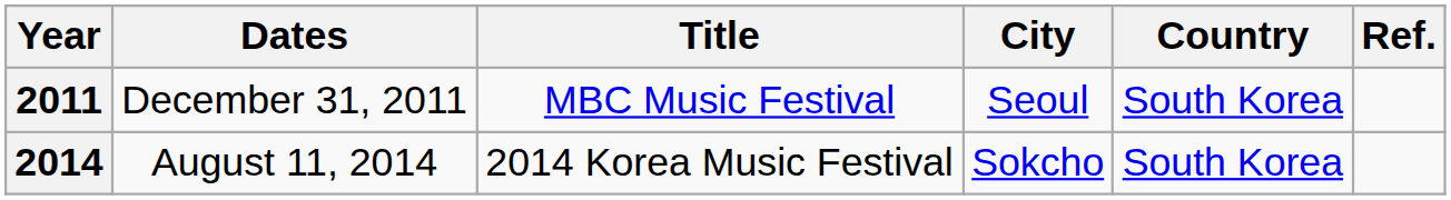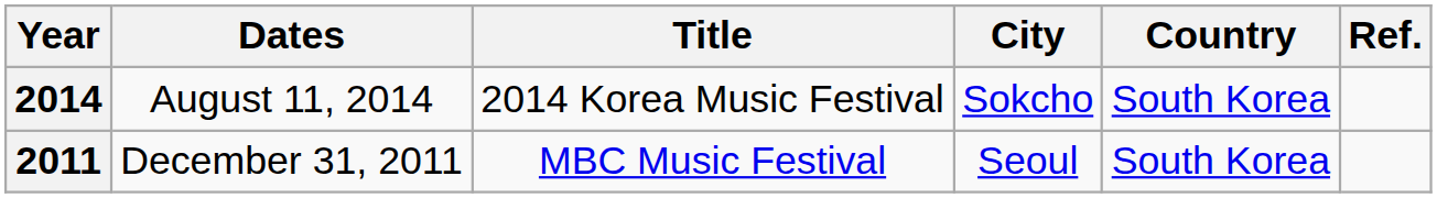rows swapped: 2011 <-> 2014
